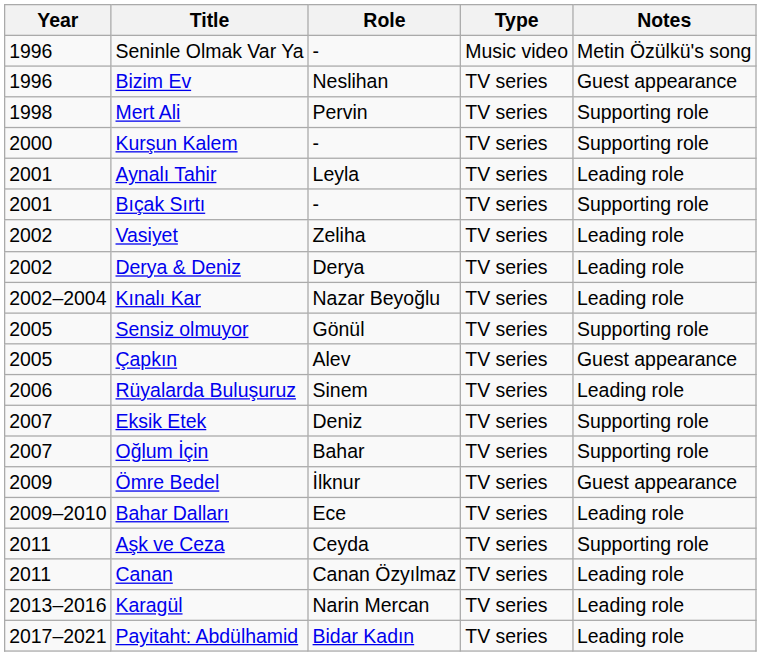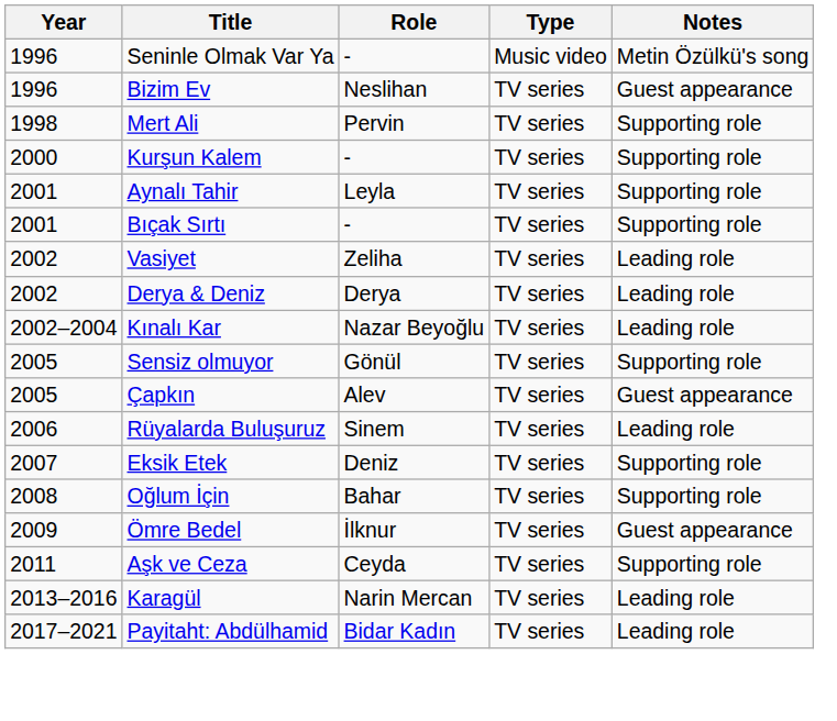Aynalı Tahir | Notes: Leading role -> Supporting role
Oğlum İçin | Year: 2007 -> 2008
- row: 2009–2010 | Bahar Dalları | Ece | TV series | Leading role
- row: 2011 | Canan | Canan Özyılmaz | TV series | Leading role
